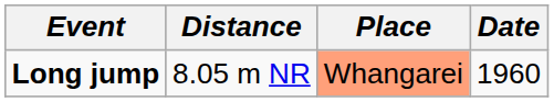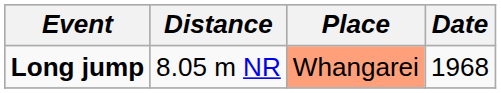Long jump | Date: 1960 -> 1968
